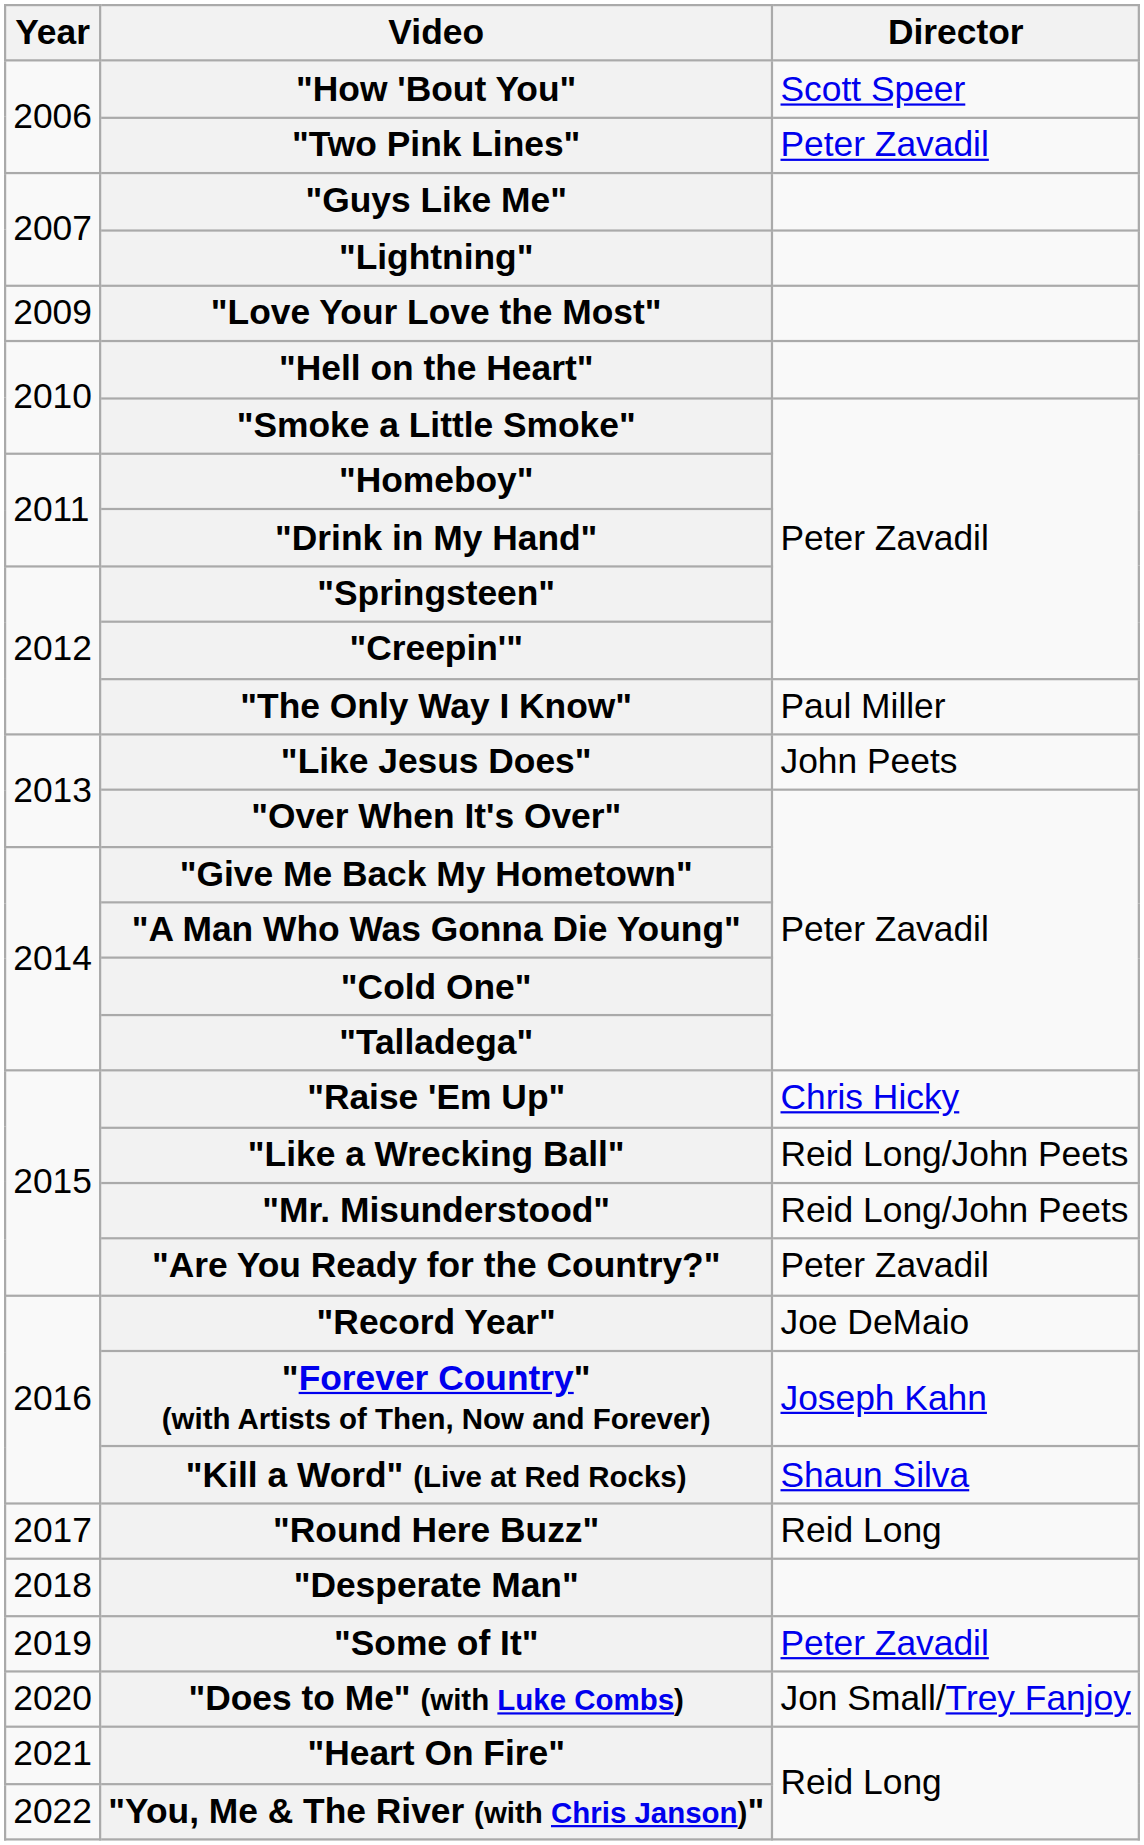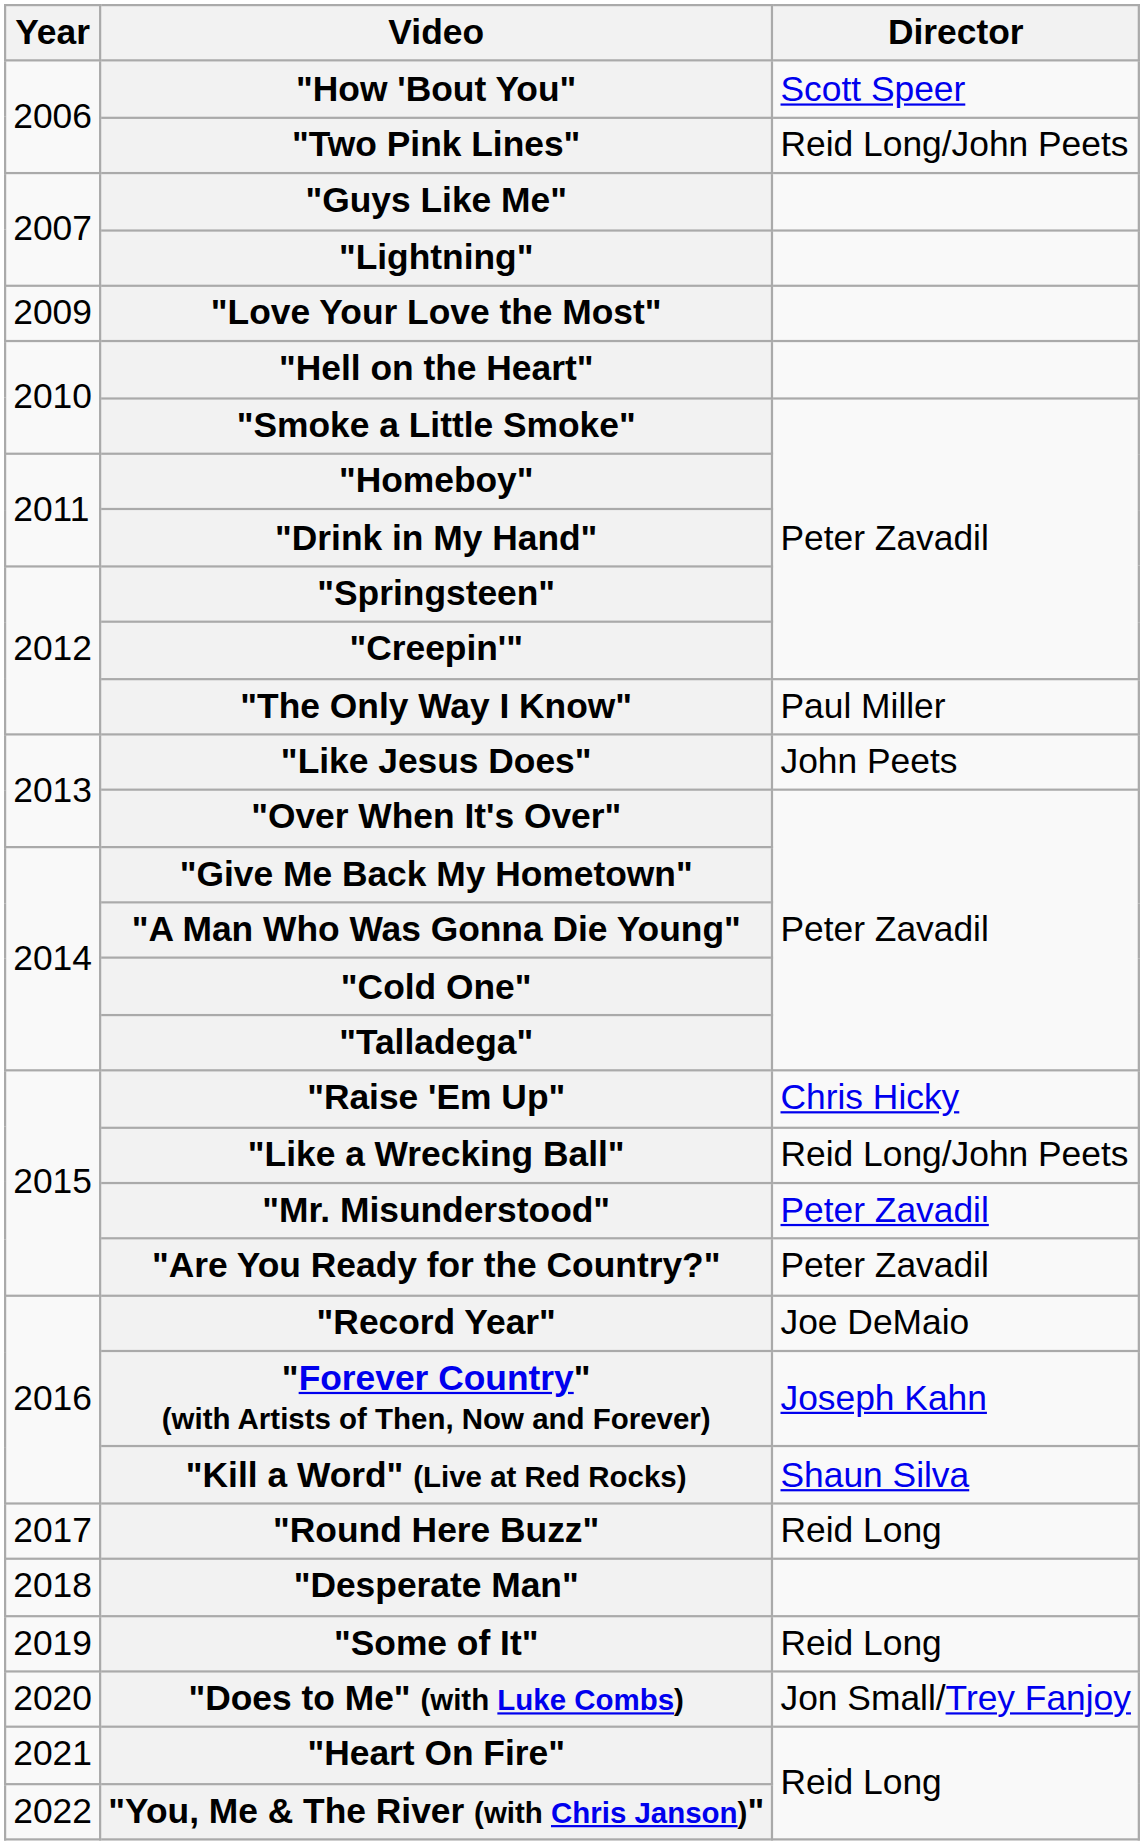"Two Pink Lines" | Director: Peter Zavadil -> Reid Long/John Peets
"Mr. Misunderstood" | Director: Reid Long/John Peets -> Peter Zavadil
"Some of It" | Director: Peter Zavadil -> Reid Long
